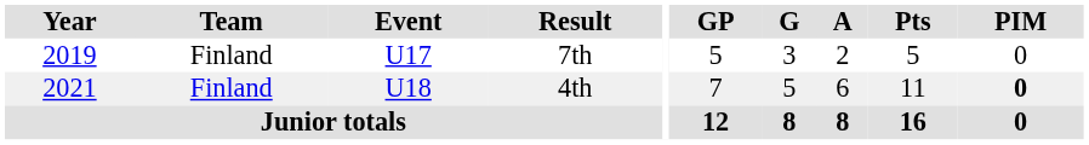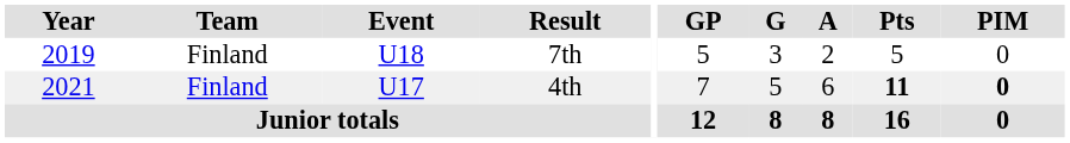7th | Event: U17 -> U18
4th | Event: U18 -> U17
4th | Pts: normal -> bold
